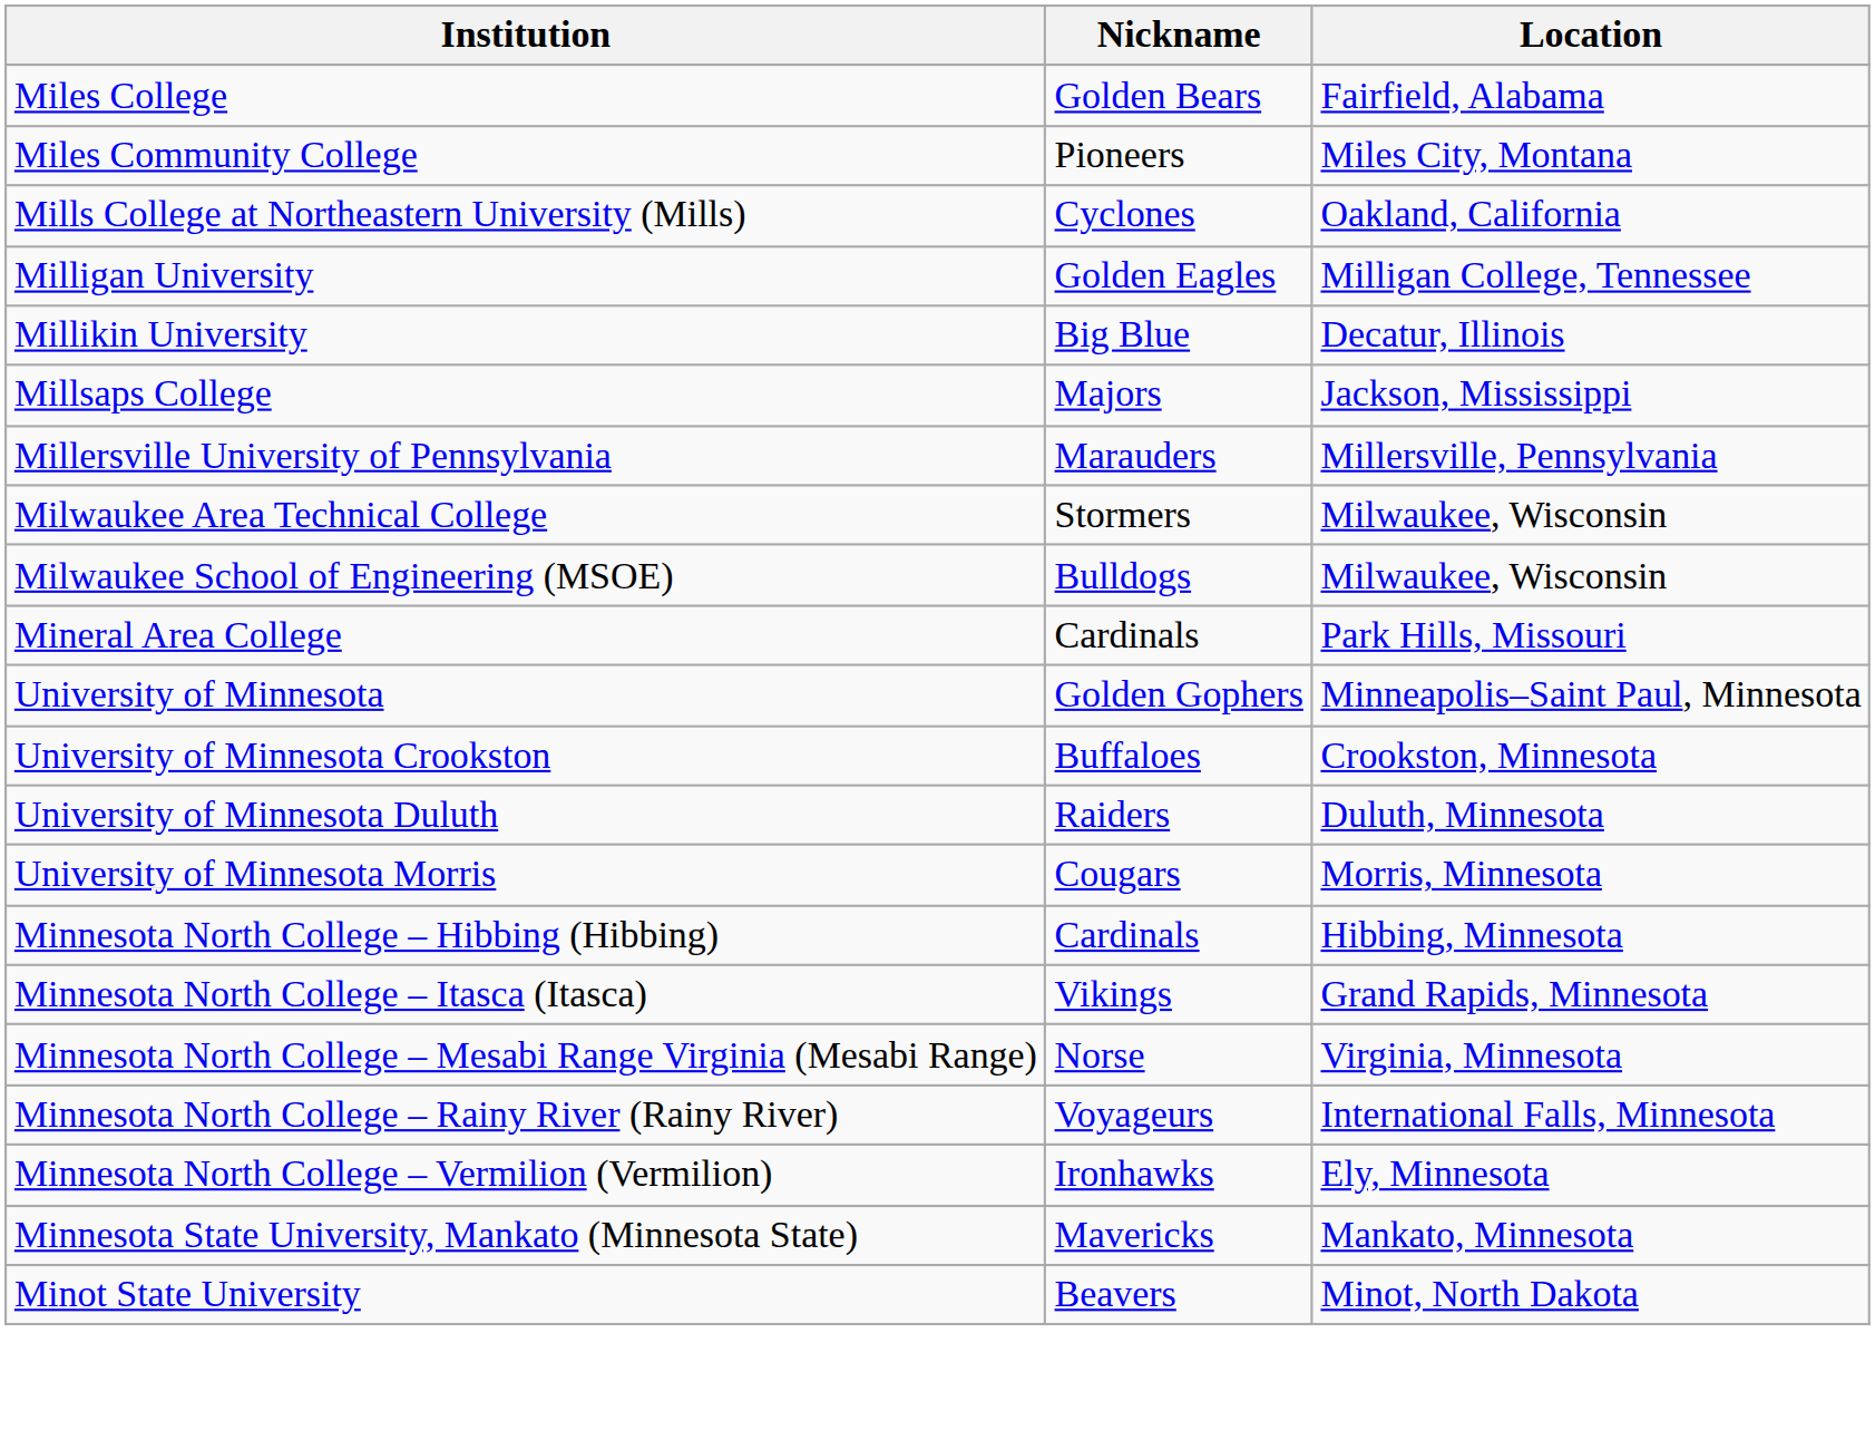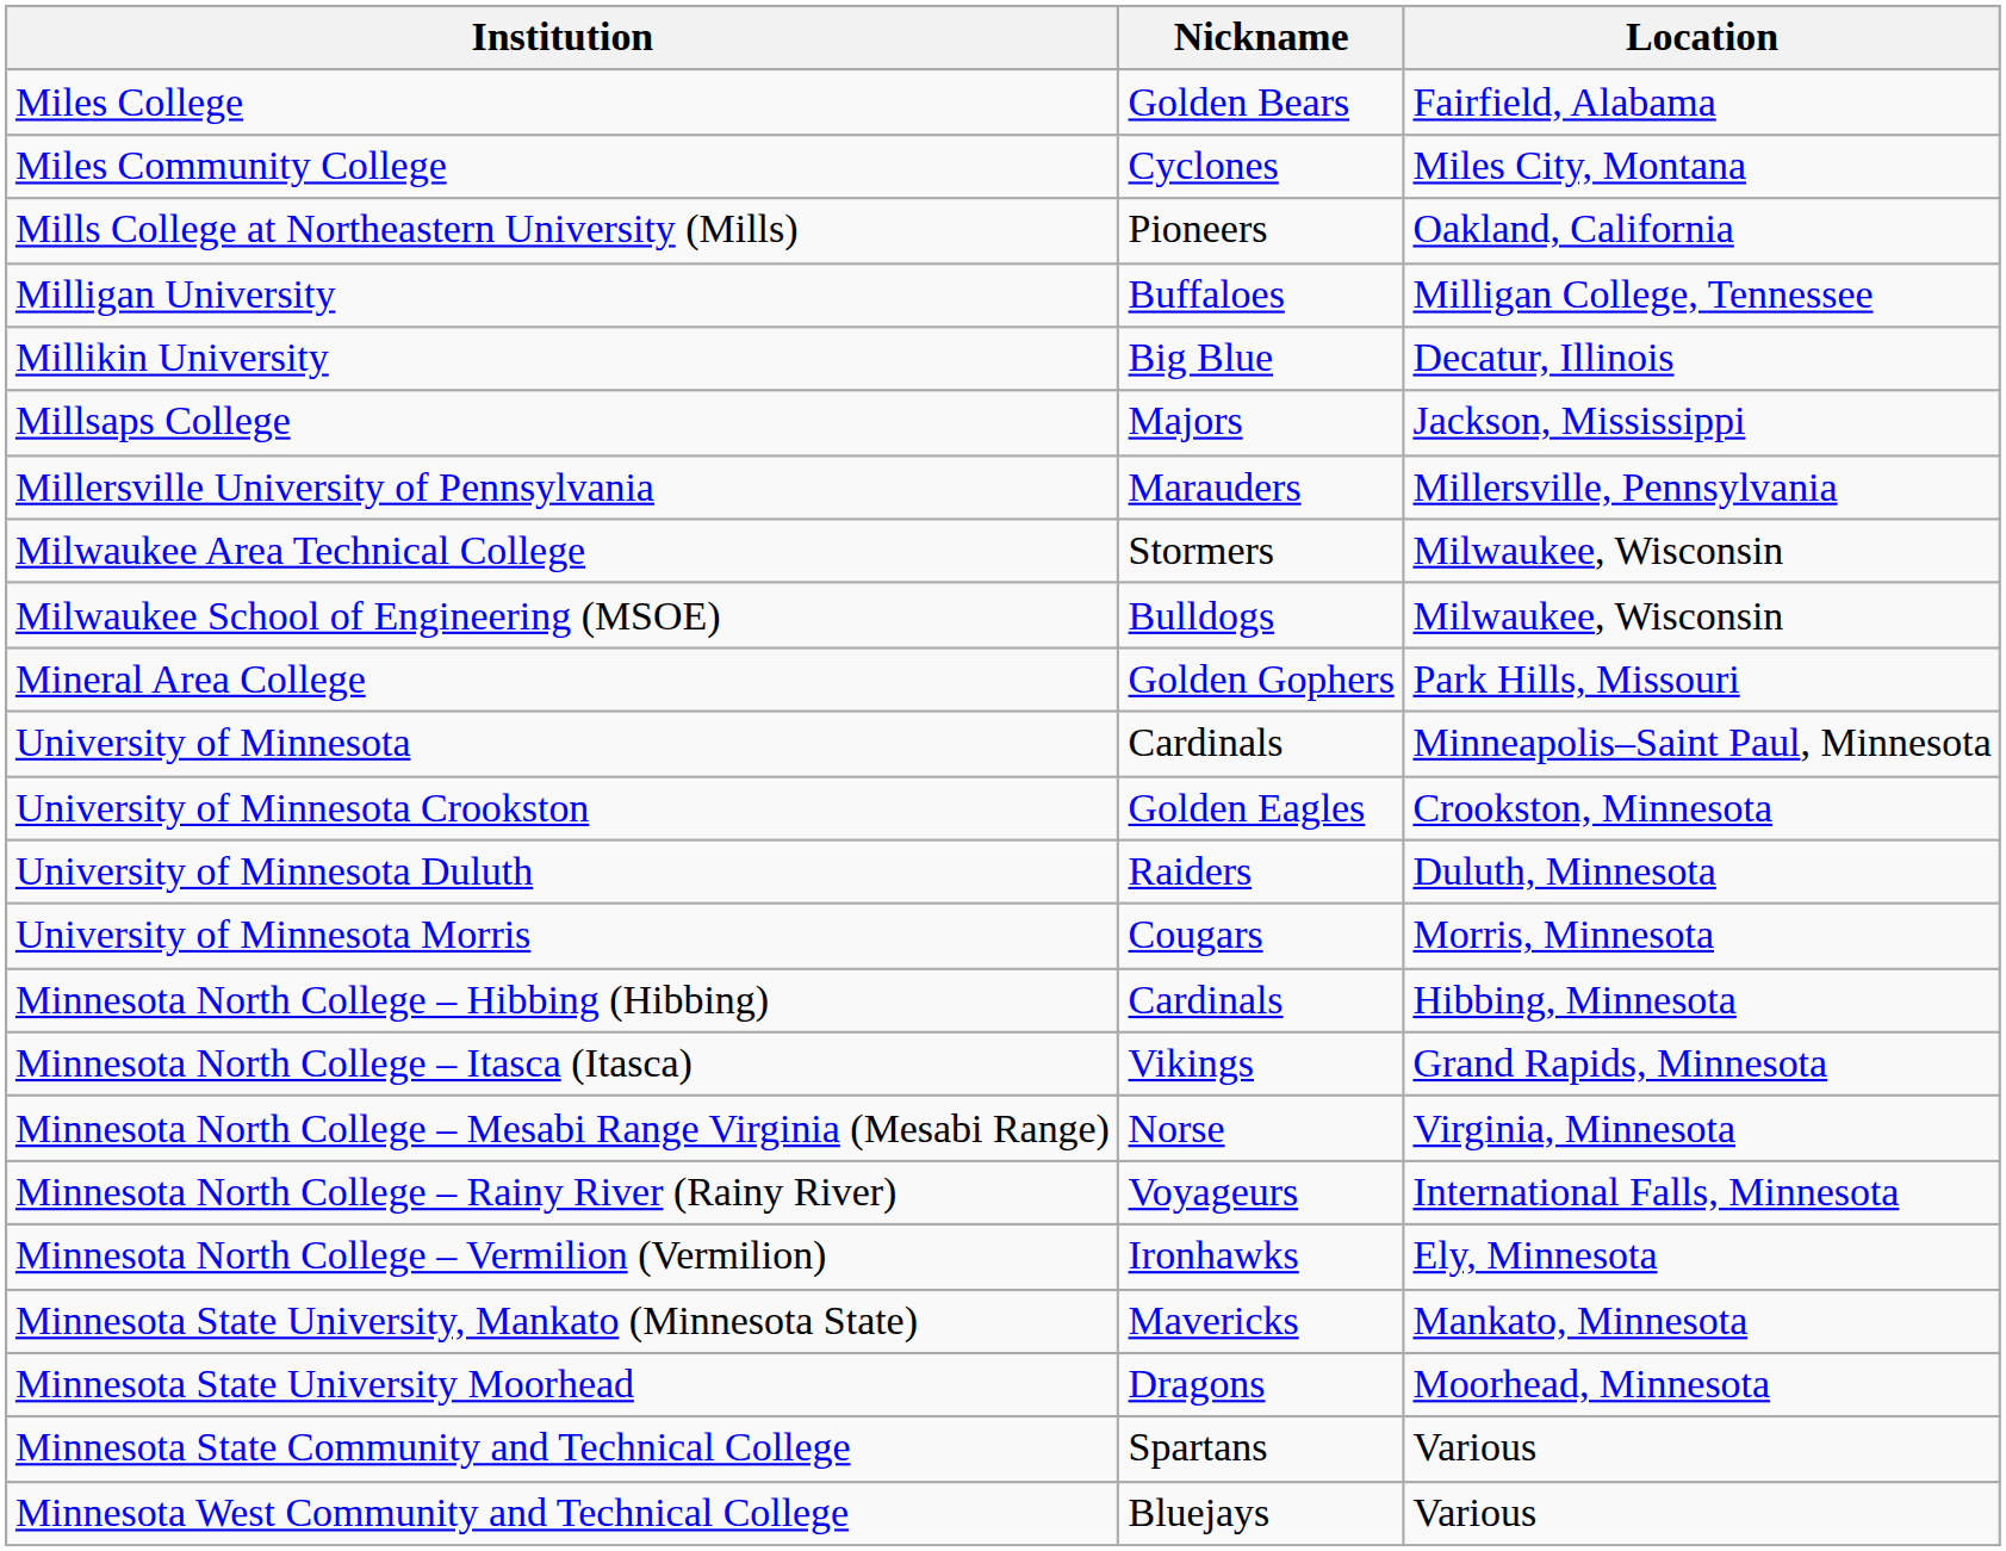Miles Community College | Nickname: Pioneers -> Cyclones
Mills College at Northeastern University (Mills) | Nickname: Cyclones -> Pioneers
Milligan University | Nickname: Golden Eagles -> Buffaloes
Mineral Area College | Nickname: Cardinals -> Golden Gophers
University of Minnesota | Nickname: Golden Gophers -> Cardinals
University of Minnesota Crookston | Nickname: Buffaloes -> Golden Eagles
+ row: Minnesota State University Moorhead | Dragons | Moorhead, Minnesota
+ row: Minnesota State Community and Technical College | Spartans | Various
+ row: Minnesota West Community and Technical College | Bluejays | Various
- row: Minot State University | Beavers | Minot, North Dakota
